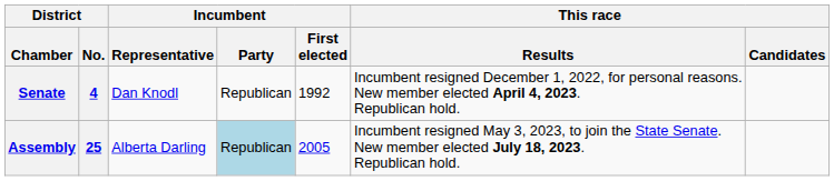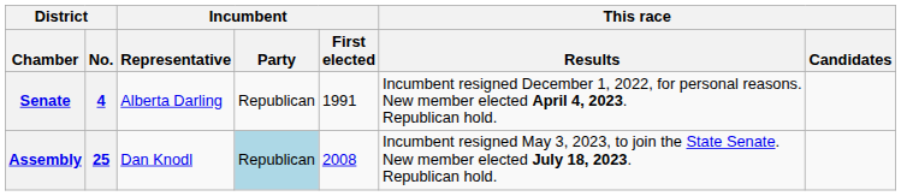Senate | Incumbent / Representative: Dan Knodl -> Alberta Darling
Senate | Incumbent / First elected: 1992 -> 1991
Assembly | Incumbent / Representative: Alberta Darling -> Dan Knodl
Assembly | Incumbent / First elected: 2005 -> 2008
